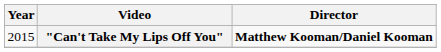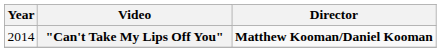"Can't Take My Lips Off You" | Year: 2015 -> 2014
